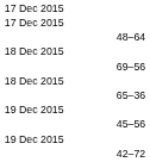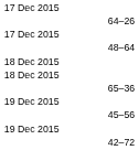+ row: 64–26
- row: 69–56
